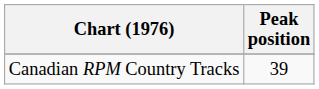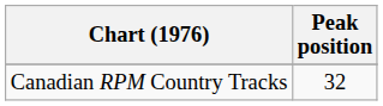Canadian RPM Country Tracks | Peak position: 39 -> 32
